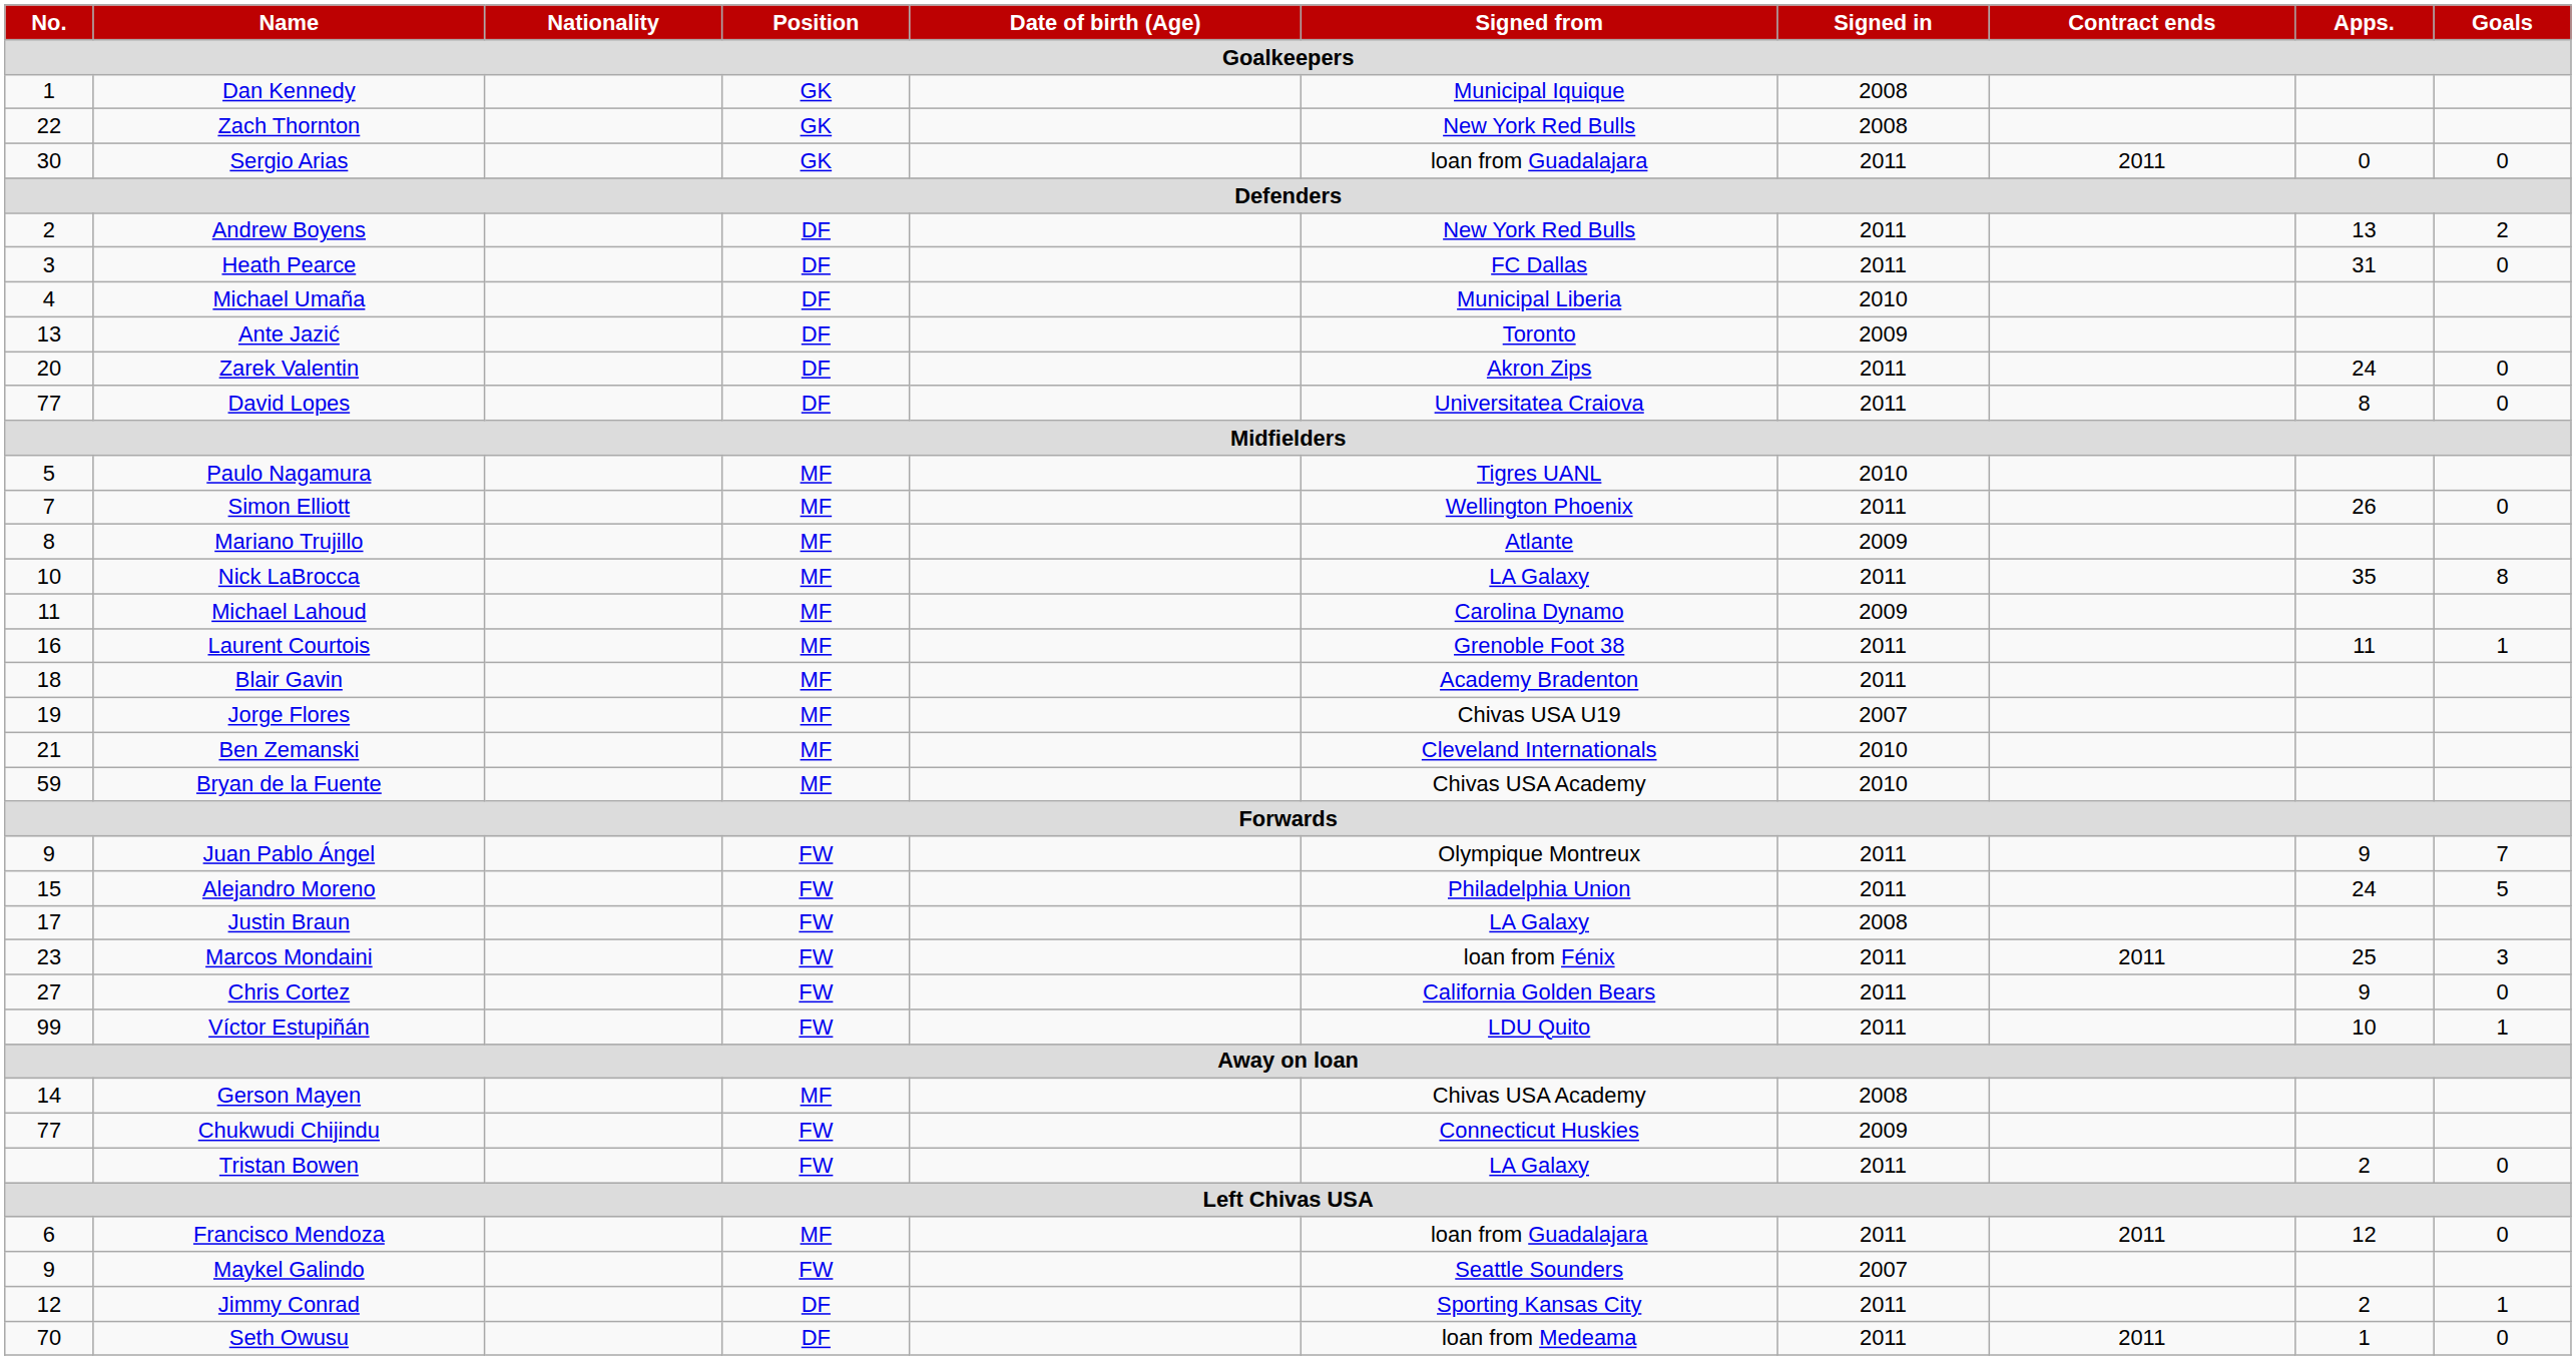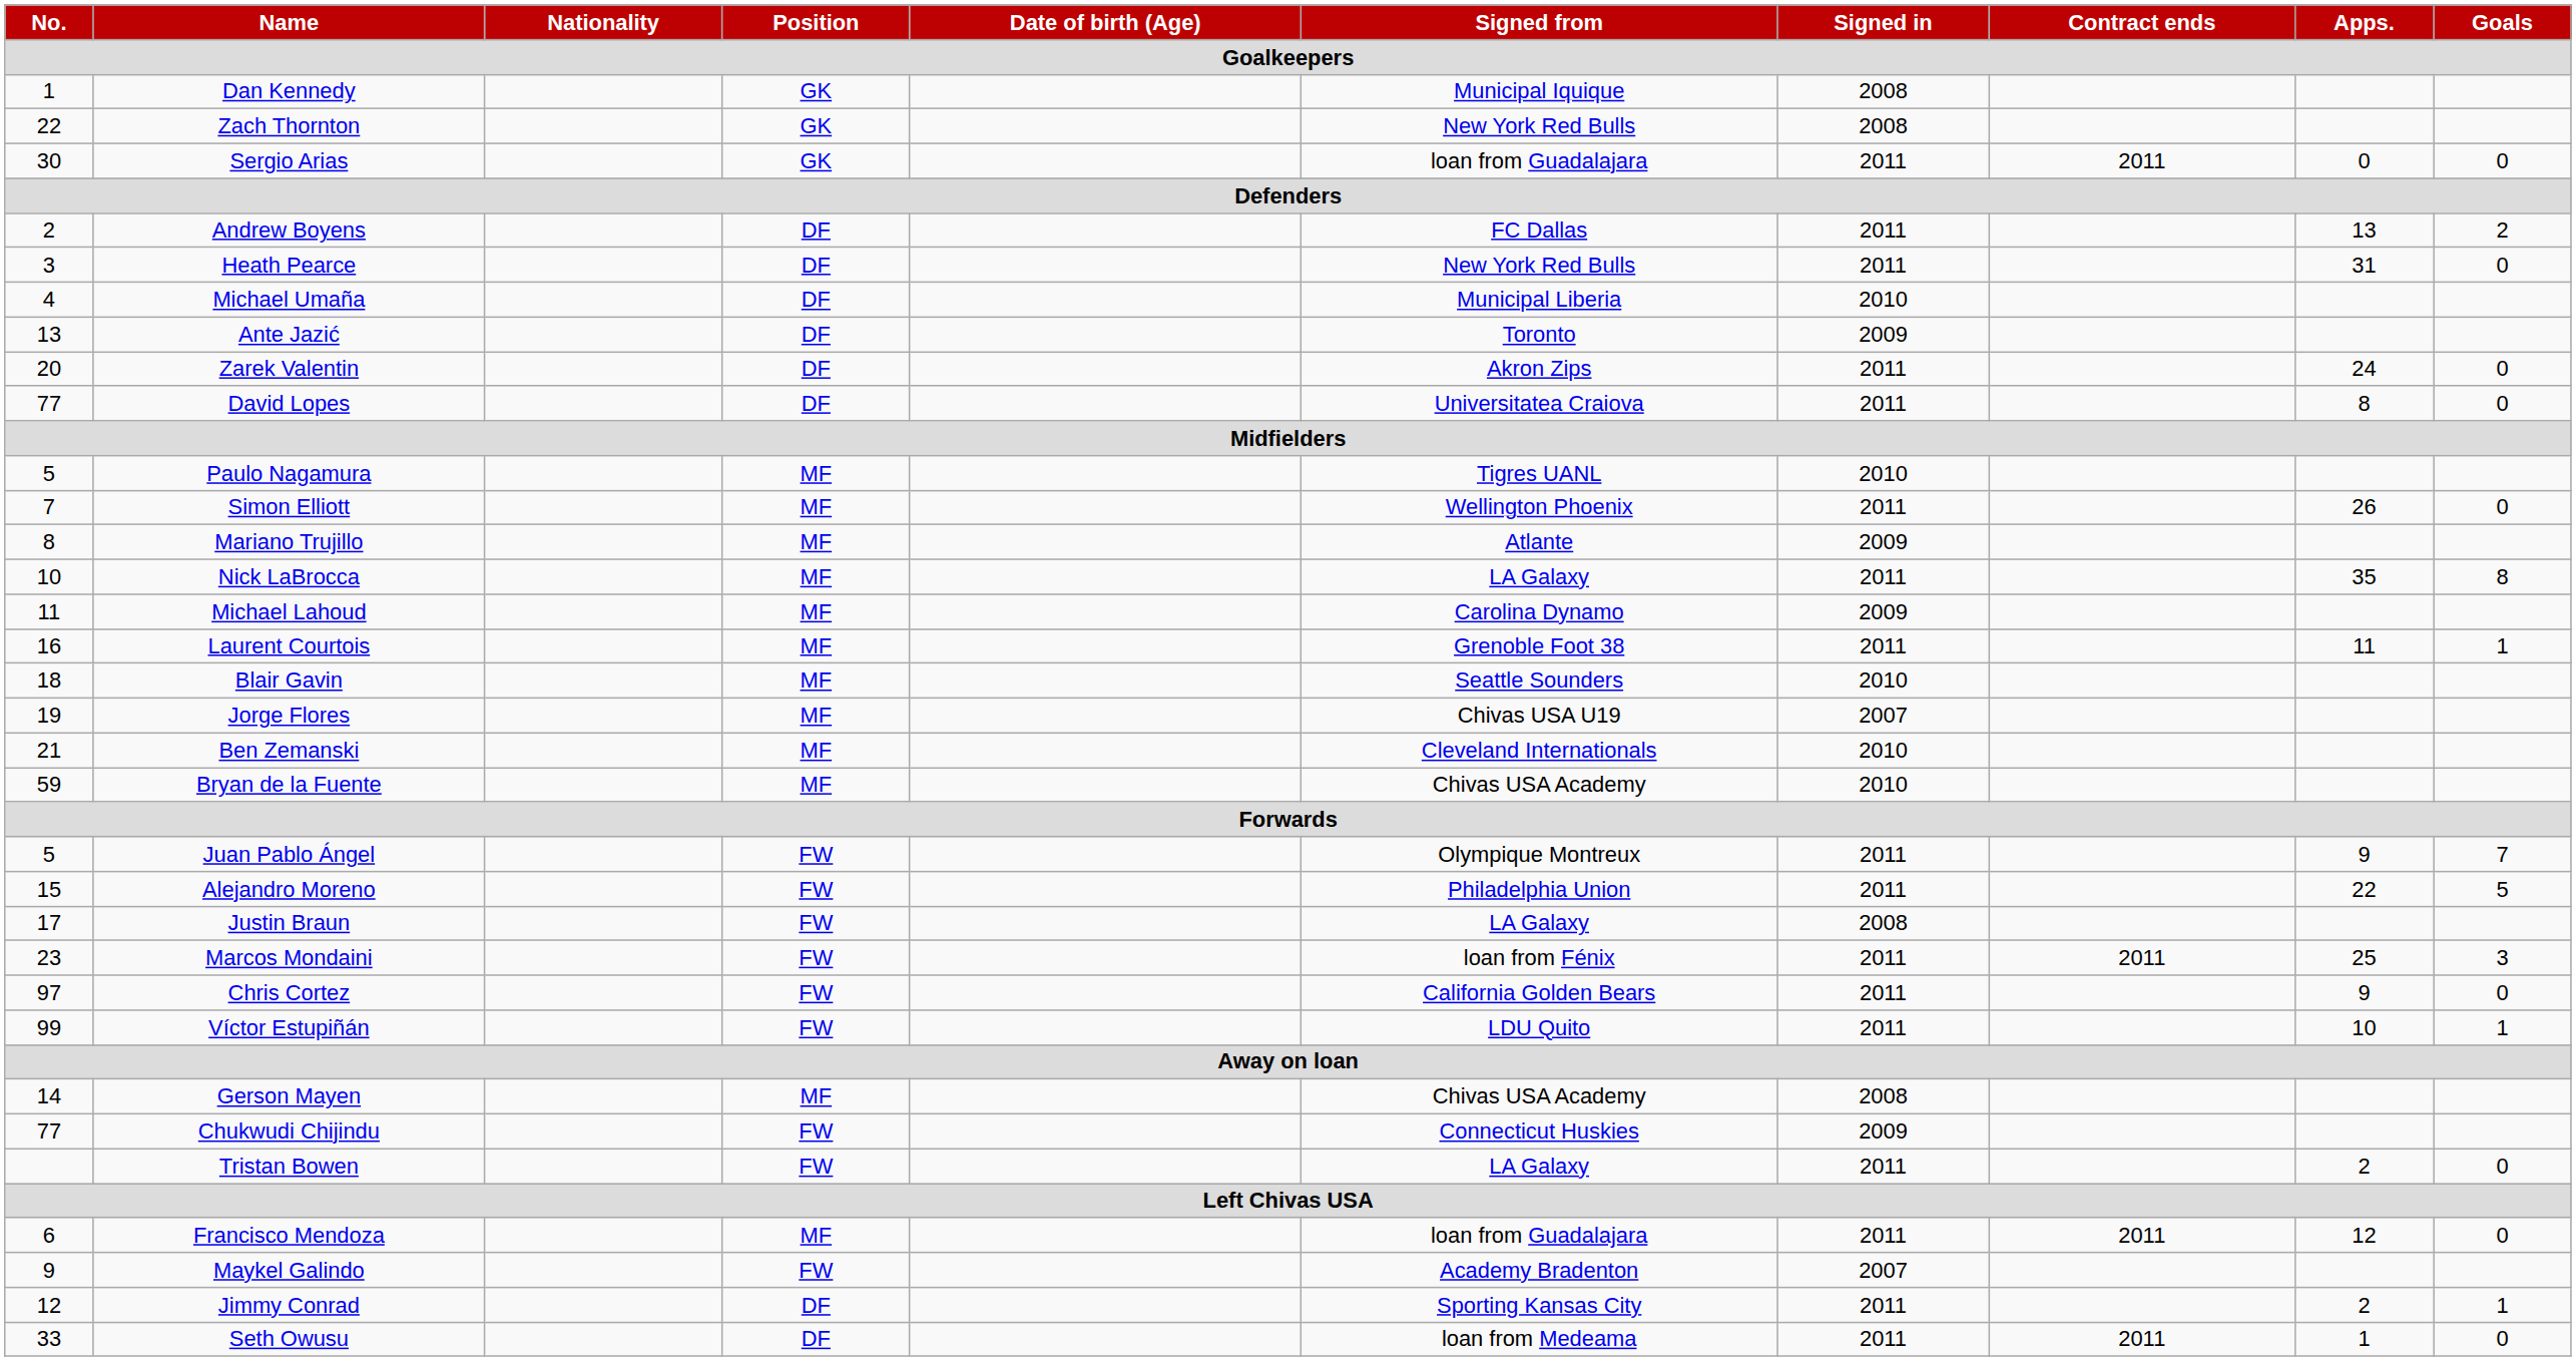Andrew Boyens | Signed from: New York Red Bulls -> FC Dallas
Heath Pearce | Signed from: FC Dallas -> New York Red Bulls
Blair Gavin | Signed from: Academy Bradenton -> Seattle Sounders
Blair Gavin | Signed in: 2011 -> 2010
Juan Pablo Ángel | No.: 9 -> 5
Alejandro Moreno | Apps.: 24 -> 22
Chris Cortez | No.: 27 -> 97
Maykel Galindo | Signed from: Seattle Sounders -> Academy Bradenton
Seth Owusu | No.: 70 -> 33
